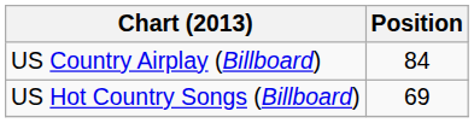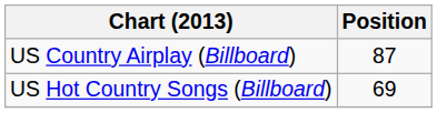US Country Airplay (Billboard) | Position: 84 -> 87
